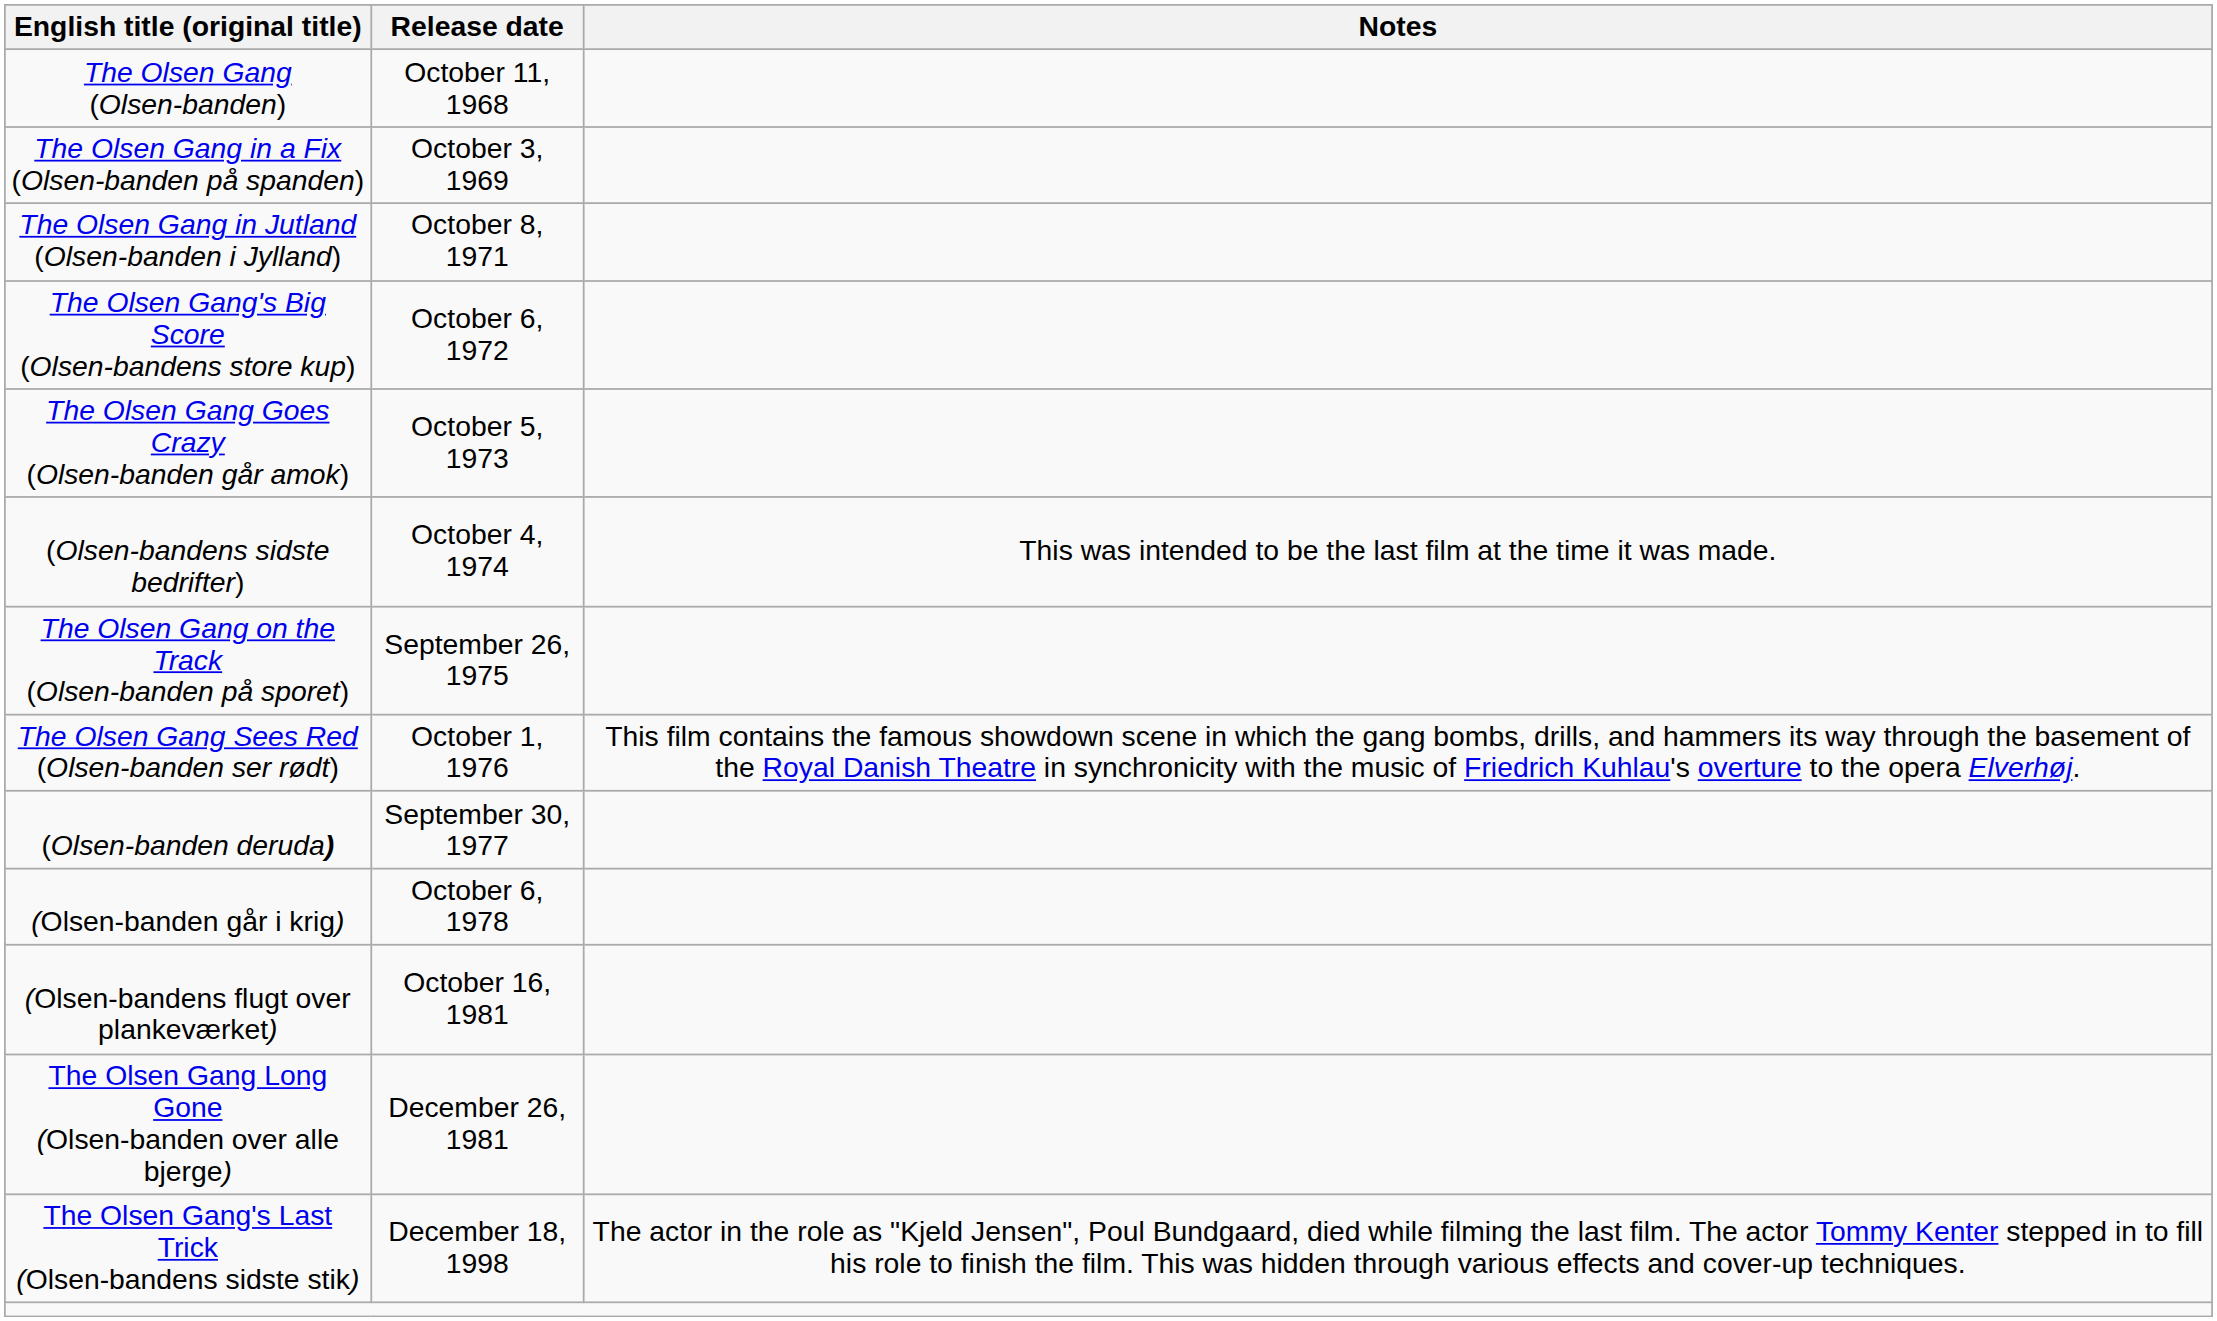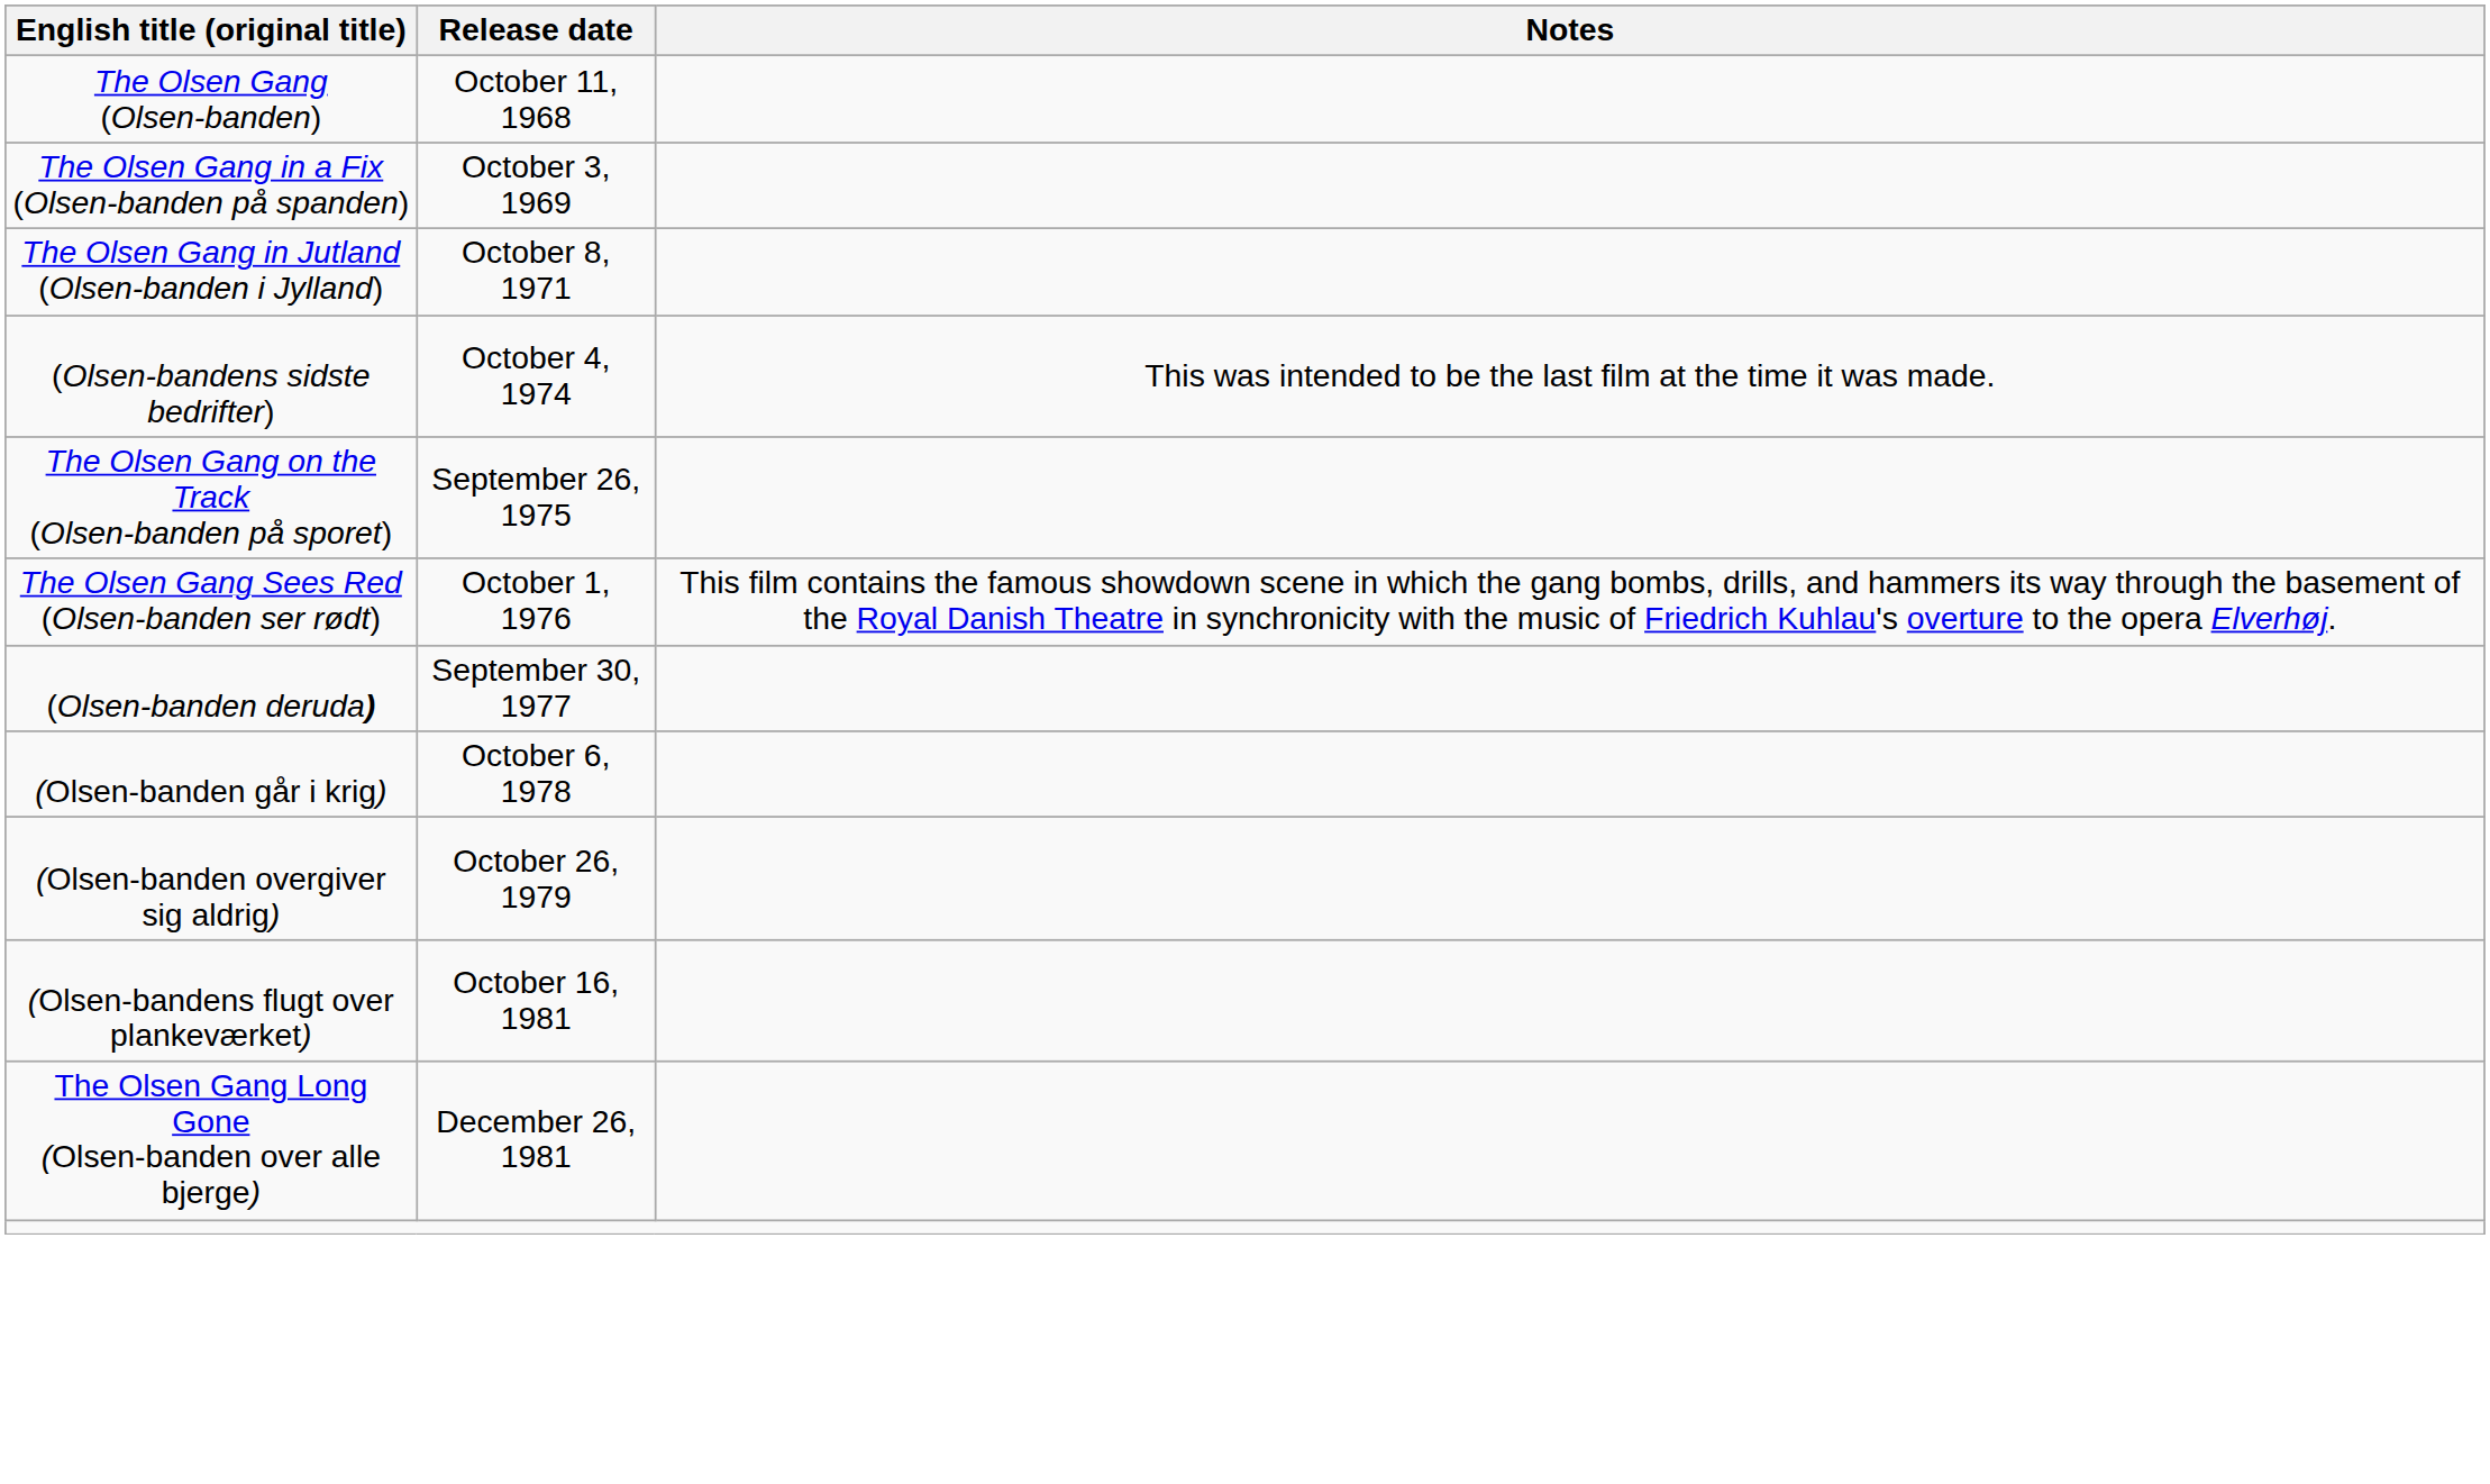- row: The Olsen Gang's Big Score (Olsen-bandens store kup) | October 6, 1972
- row: The Olsen Gang Goes Crazy (Olsen-banden går amok) | October 5, 1973
+ row: (Olsen-banden overgiver sig aldrig) | October 26, 1979
- row: The Olsen Gang's Last Trick (Olsen-bandens sidste stik) | December 18, 1998 | The actor in the role as "Kjeld Jensen", Poul Bundgaard, died while filming the last film. The actor Tommy Kenter stepped in to fill his role to finish the film. This was hidden through various effects and cover-up techniques.
